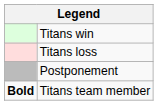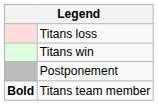rows swapped: Titans win <-> Titans loss
